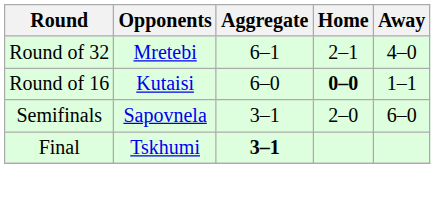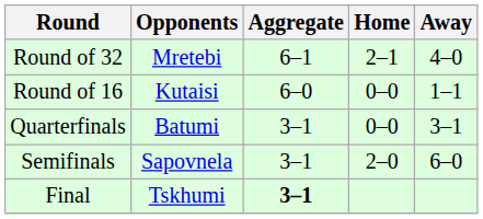Round of 16 | Home: bold -> normal
+ row: Quarterfinals | Batumi | 3–1 | 0–0 | 3–1
